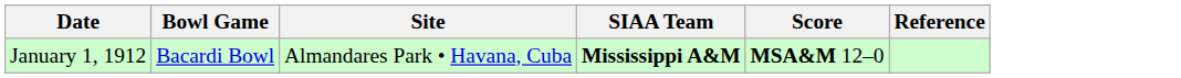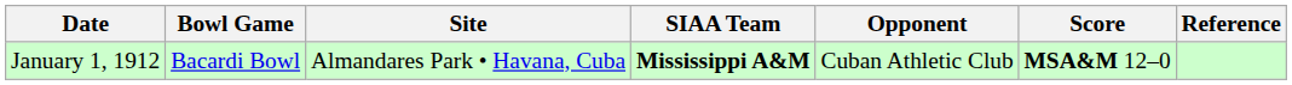+ column: Opponent | Cuban Athletic Club
